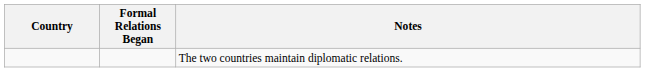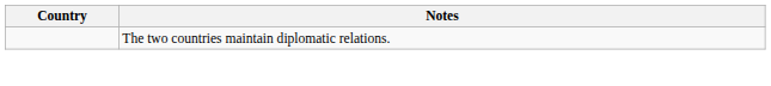- column: Formal Relations Began
